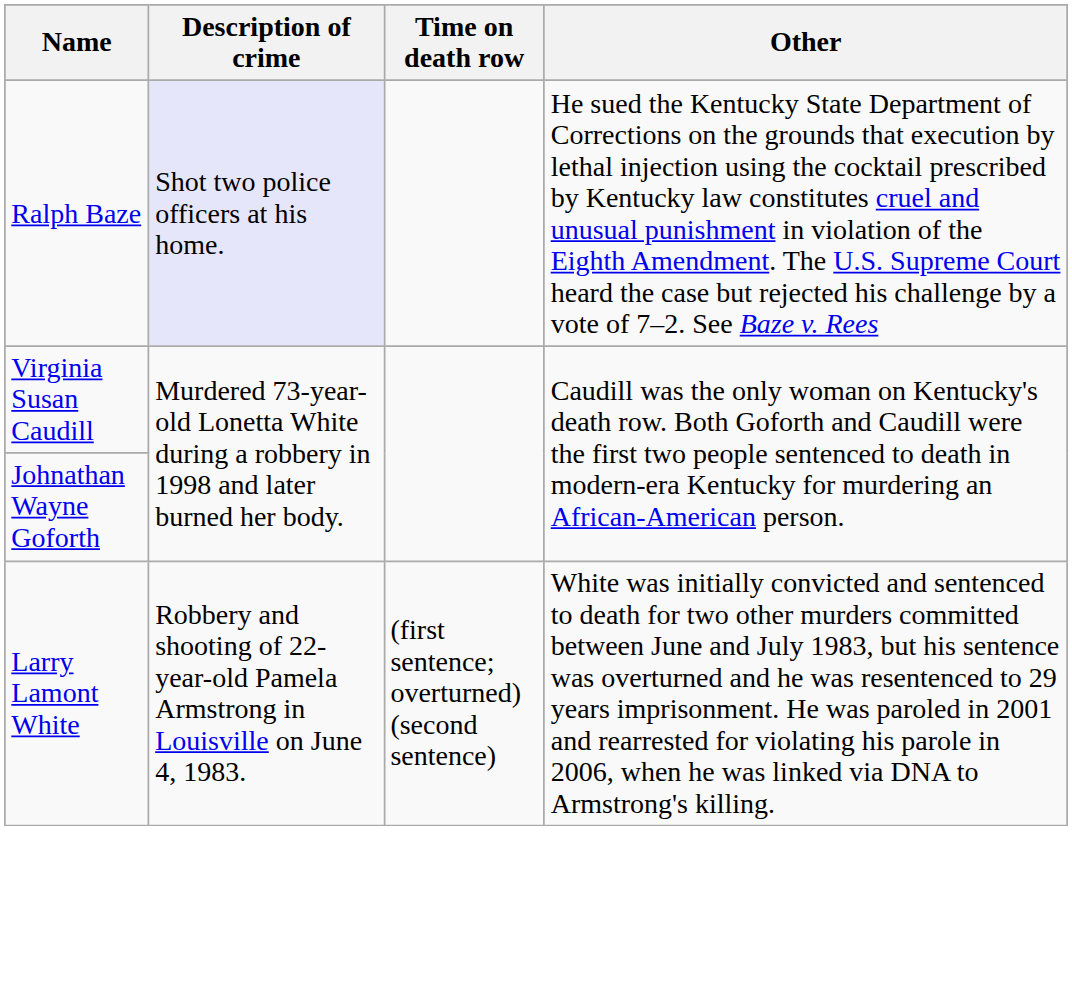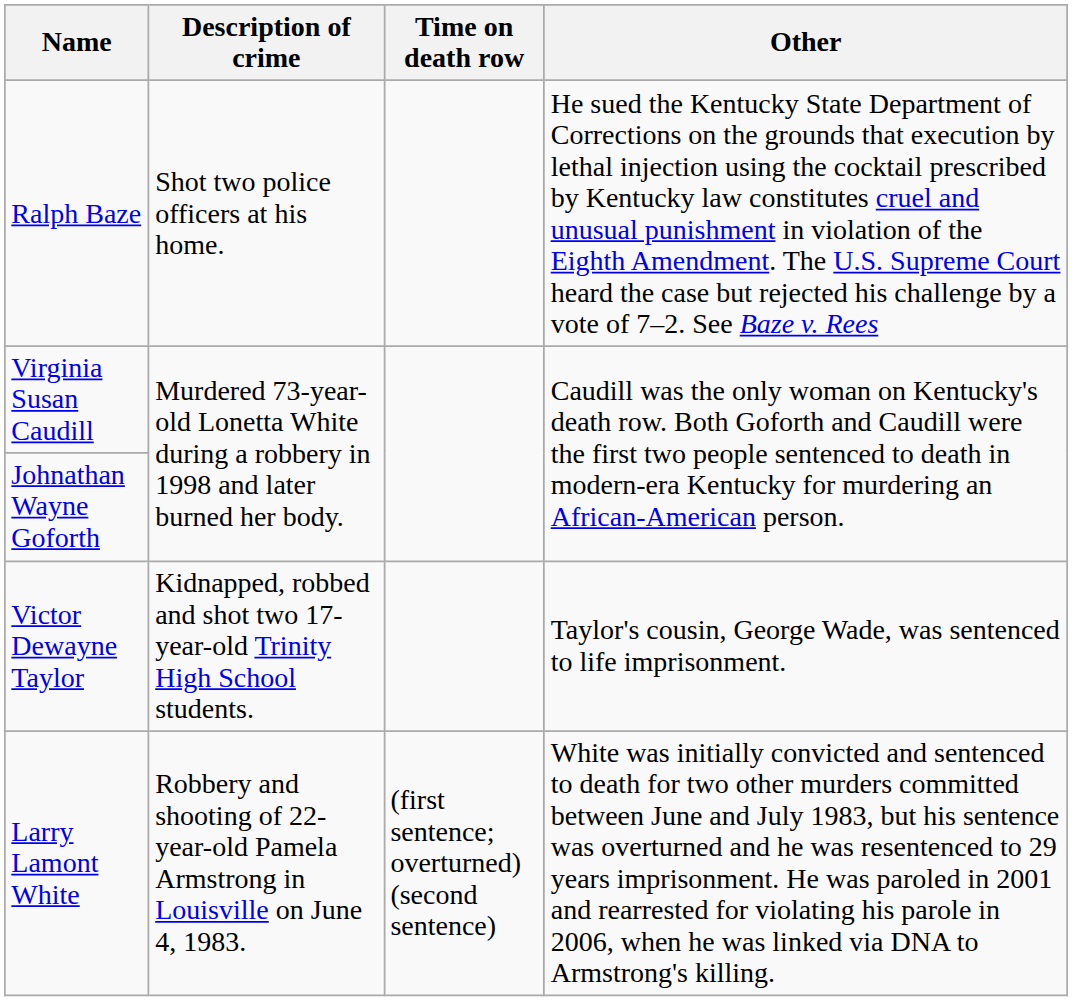Ralph Baze | Description of crime: lavender background -> no background
+ row: Victor Dewayne Taylor | Kidnapped, robbed and shot two 17-year-old Trinity High School students. | Taylor's cousin, George Wade, was sentenced to life imprisonment.
